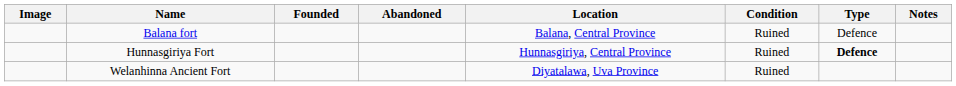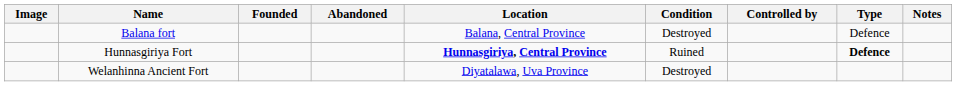+ column: Controlled by
Balana fort | Condition: Ruined -> Destroyed
Hunnasgiriya Fort | Location: normal -> bold
Welanhinna Ancient Fort | Condition: Ruined -> Destroyed
